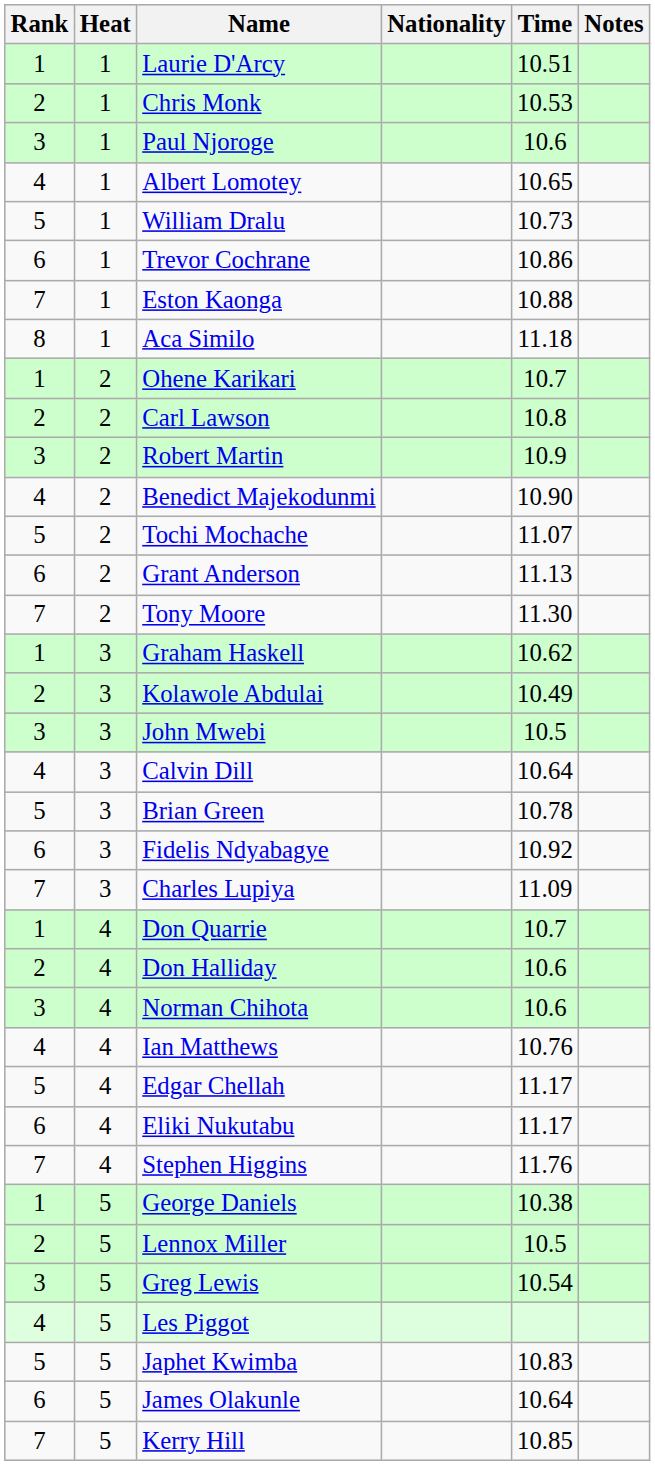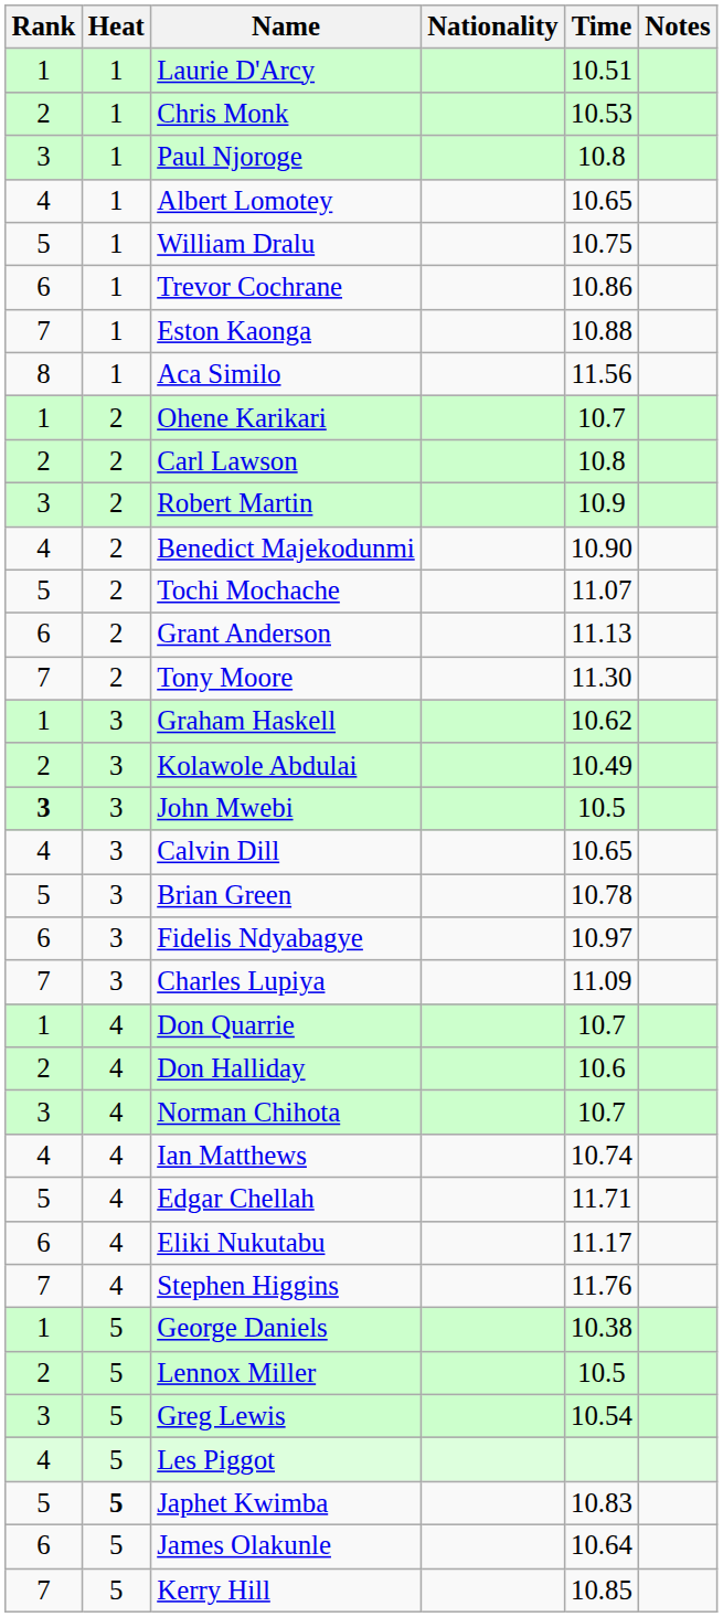Paul Njoroge | Time: 10.6 -> 10.8
William Dralu | Time: 10.73 -> 10.75
Aca Similo | Time: 11.18 -> 11.56
John Mwebi | Rank: normal -> bold
Calvin Dill | Time: 10.64 -> 10.65
Fidelis Ndyabagye | Time: 10.92 -> 10.97
Norman Chihota | Time: 10.6 -> 10.7
Ian Matthews | Time: 10.76 -> 10.74
Edgar Chellah | Time: 11.17 -> 11.71
Japhet Kwimba | Heat: normal -> bold
